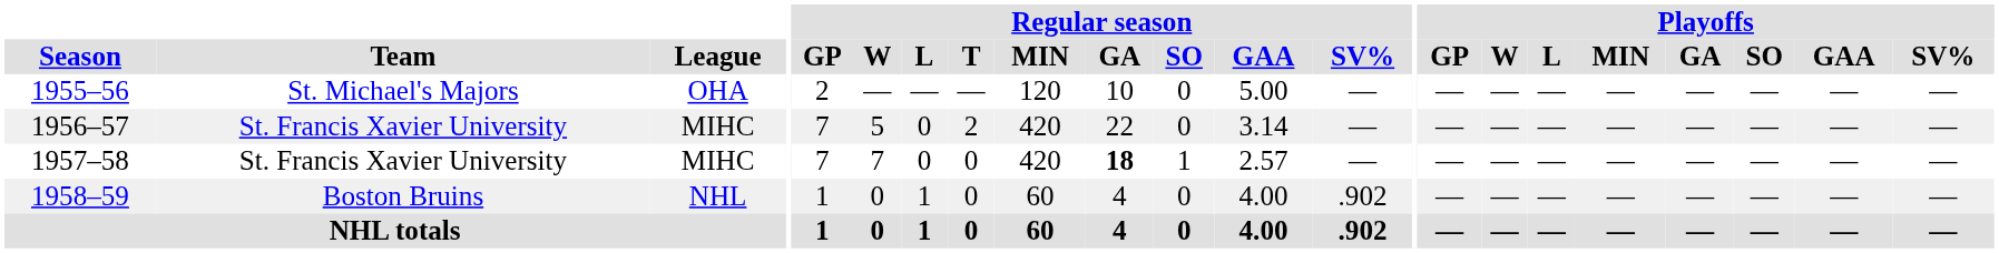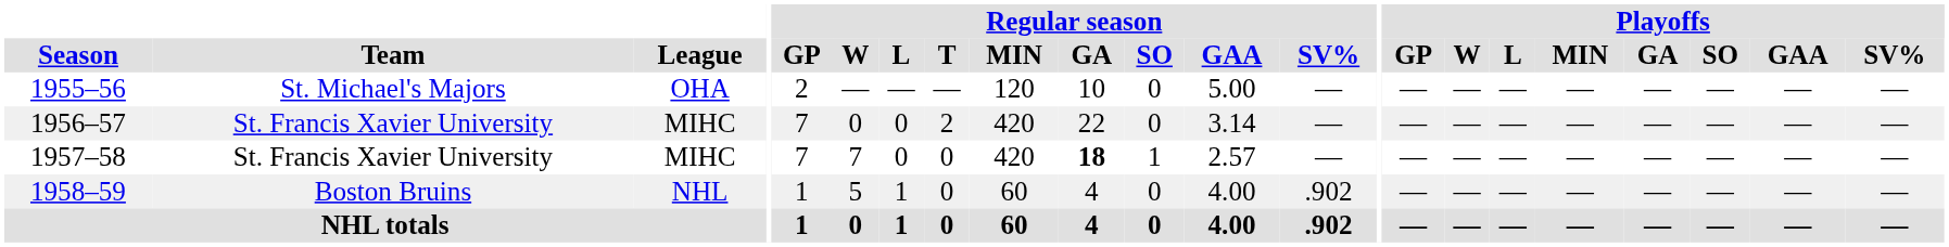1956–57 | Regular season / W: 5 -> 0
1958–59 | Regular season / W: 0 -> 5
